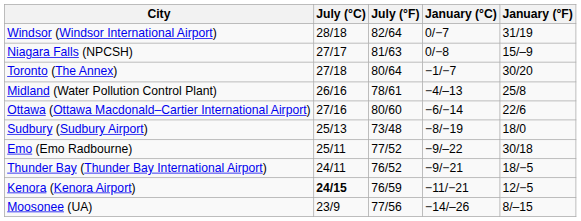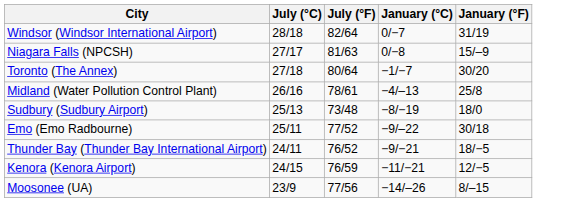- row: Ottawa (Ottawa Macdonald–Cartier International Airport) | 27/16 | 80/60 | −6/−14 | 22/6
Kenora (Kenora Airport) | July (°C): bold -> normal
